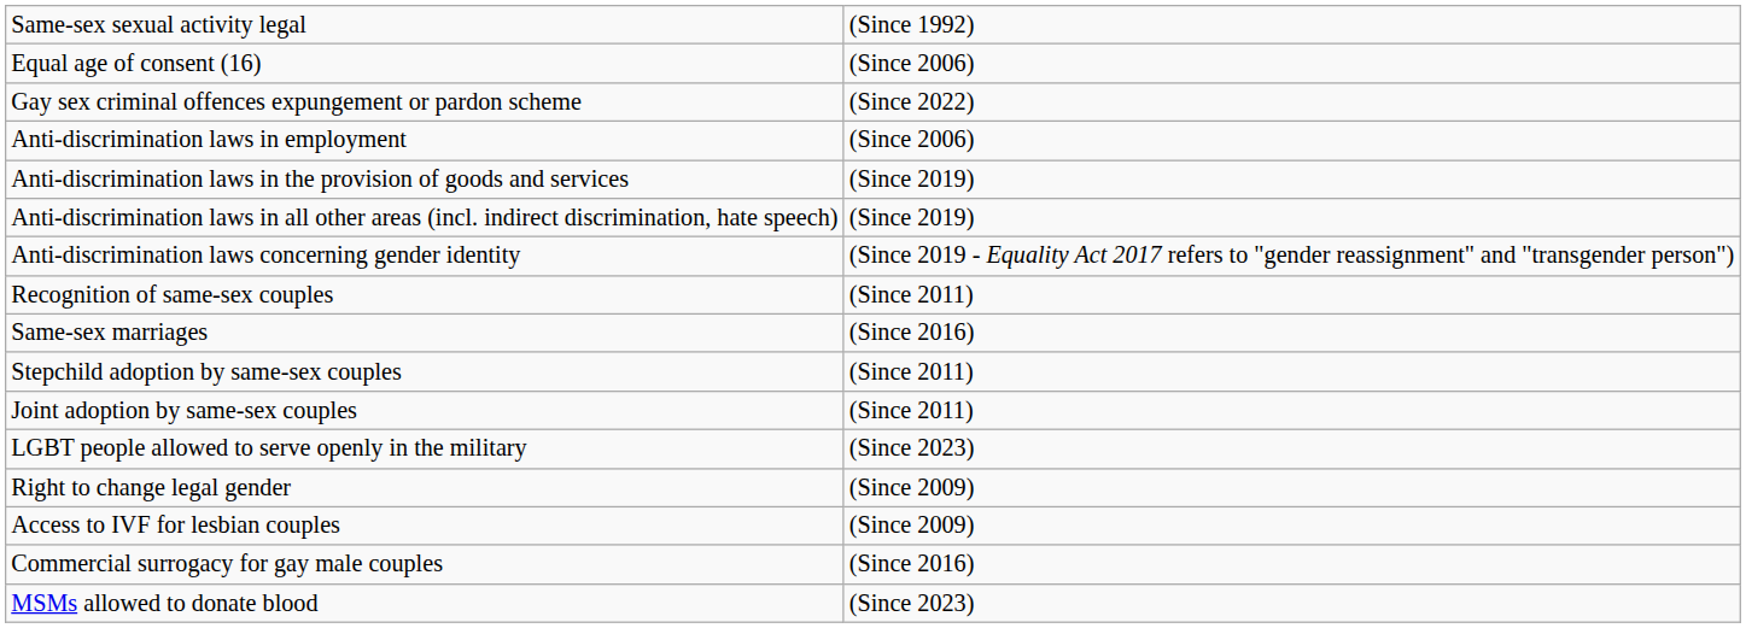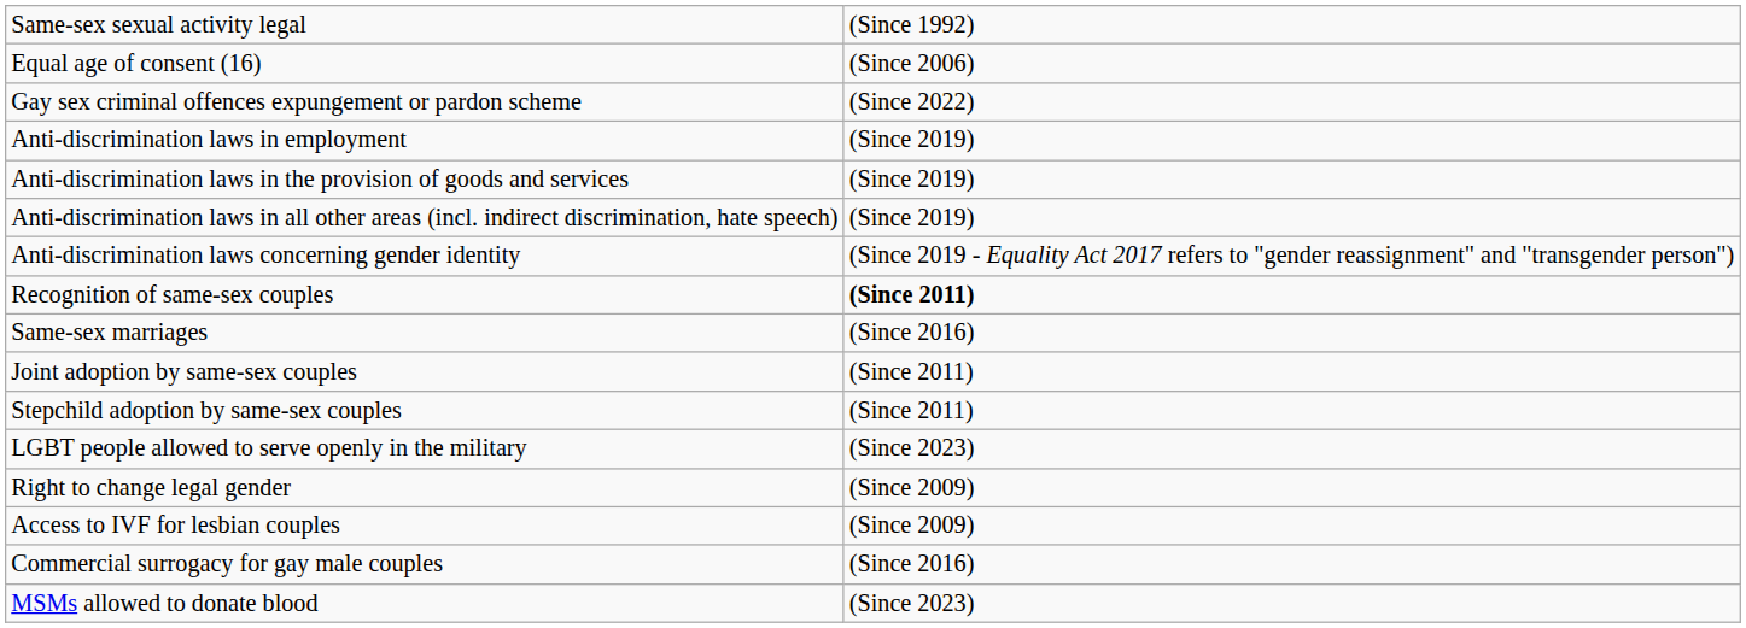Anti-discrimination laws in employment | column 2: (Since 2006) -> (Since 2019)
Recognition of same-sex couples | column 2: normal -> bold
rows swapped: Stepchild adoption by same-sex couples <-> Joint adoption by same-sex couples
